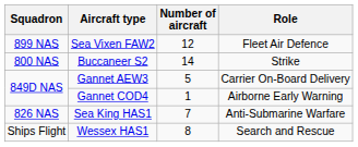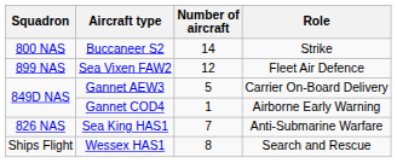rows swapped: Buccaneer S2 <-> Sea Vixen FAW2
